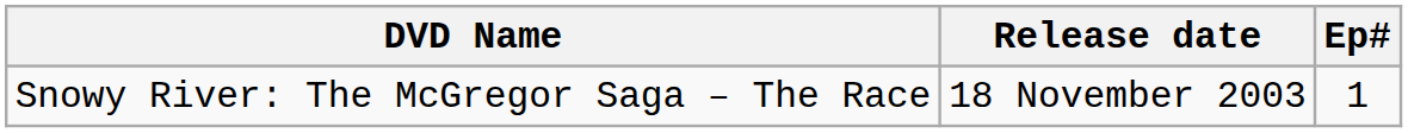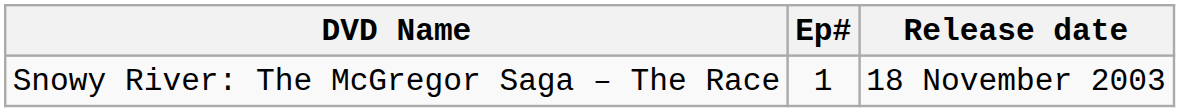columns swapped: Ep# <-> Release date
